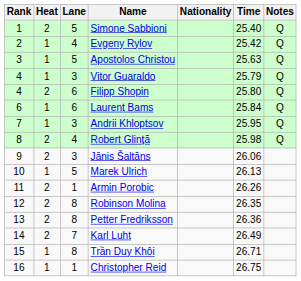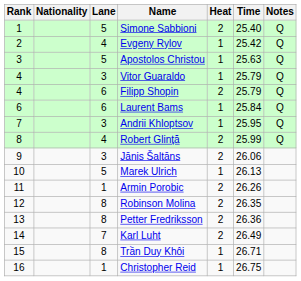columns swapped: Heat <-> Nationality
Filipp Shopin | Time: 25.80 -> 25.79
Robert Glință | Time: 25.98 -> 25.99
